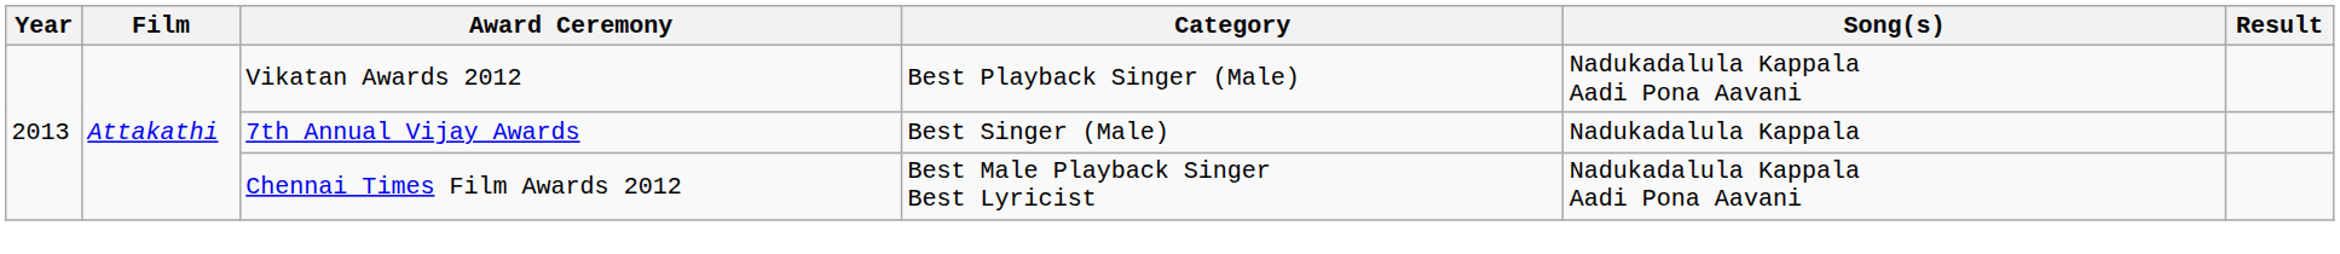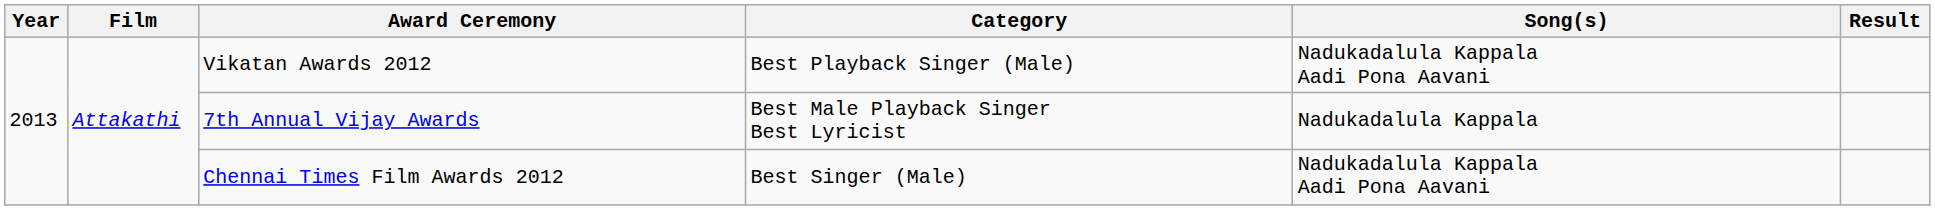7th Annual Vijay Awards | Category: Best Singer (Male) -> Best Male Playback Singer Best Lyricist
Chennai Times Film Awards 2012 | Category: Best Male Playback Singer Best Lyricist -> Best Singer (Male)
